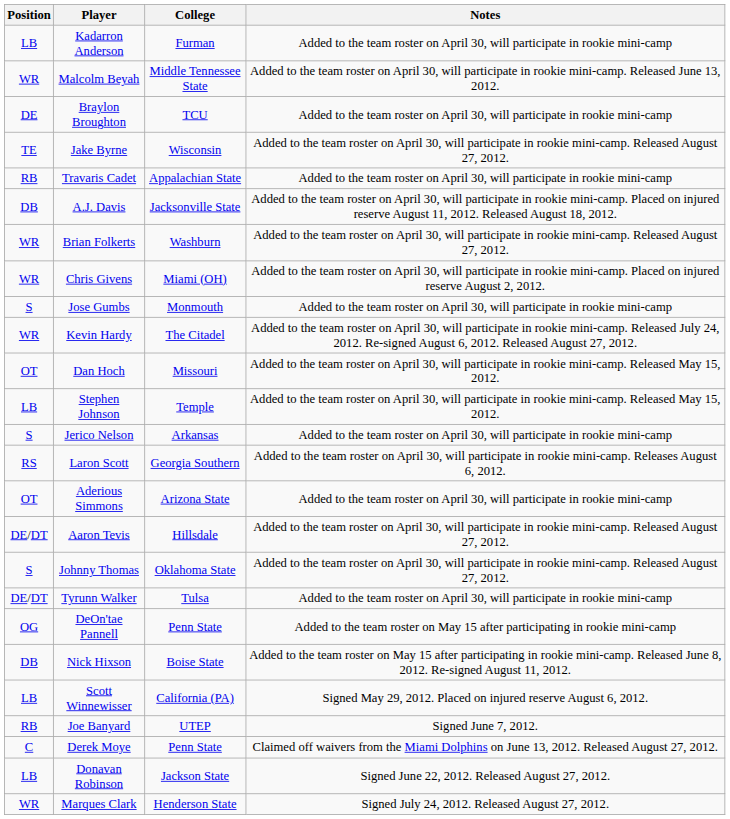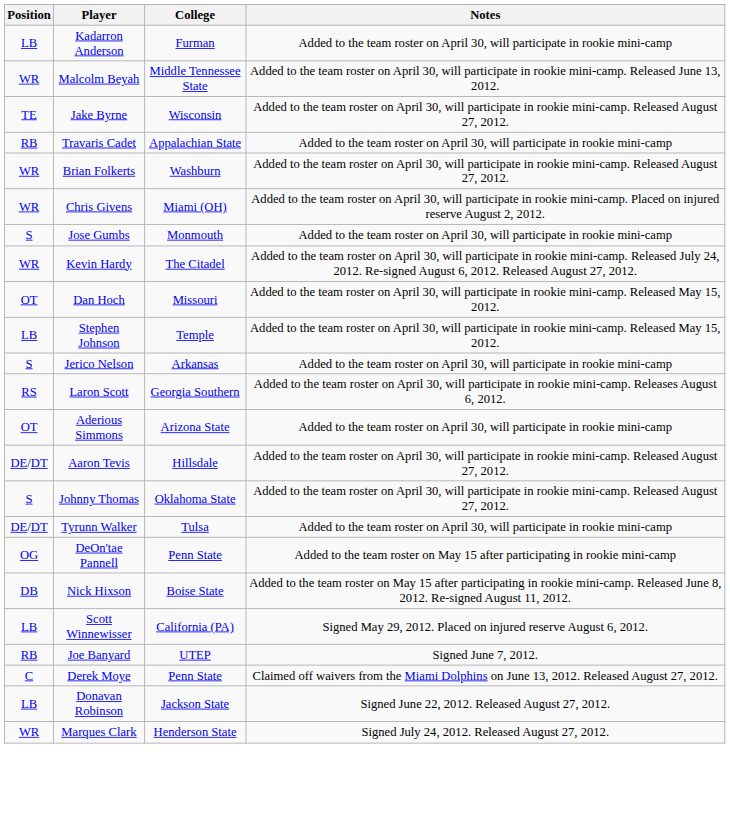- row: DE | Braylon Broughton | TCU | Added to the team roster on April 30, will participate in rookie mini-camp
- row: DB | A.J. Davis | Jacksonville State | Added to the team roster on April 30, will participate in rookie mini-camp. Placed on injured reserve August 11, 2012. Released August 18, 2012.
